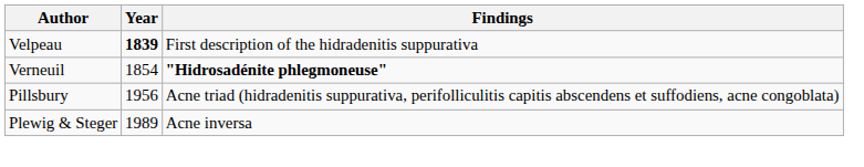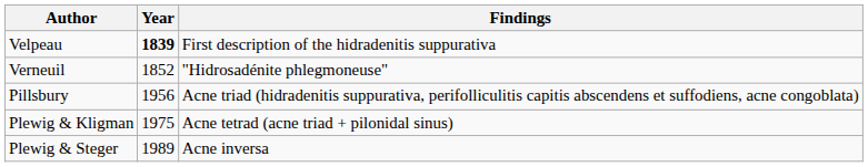Verneuil | Year: 1854 -> 1852
Verneuil | Findings: bold -> normal
+ row: Plewig & Kligman | 1975 | Acne tetrad (acne triad + pilonidal sinus)
